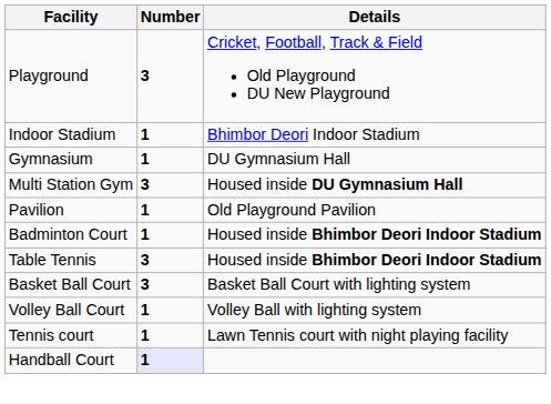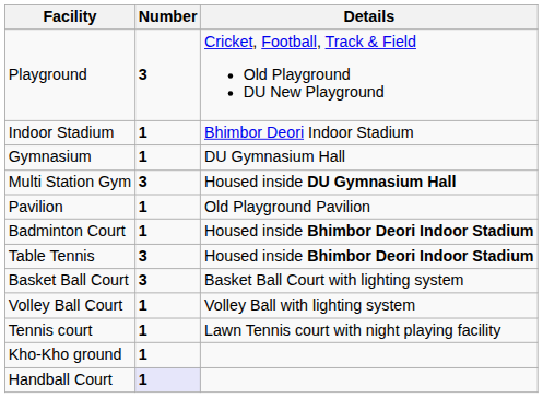+ row: Kho-Kho ground | 1
